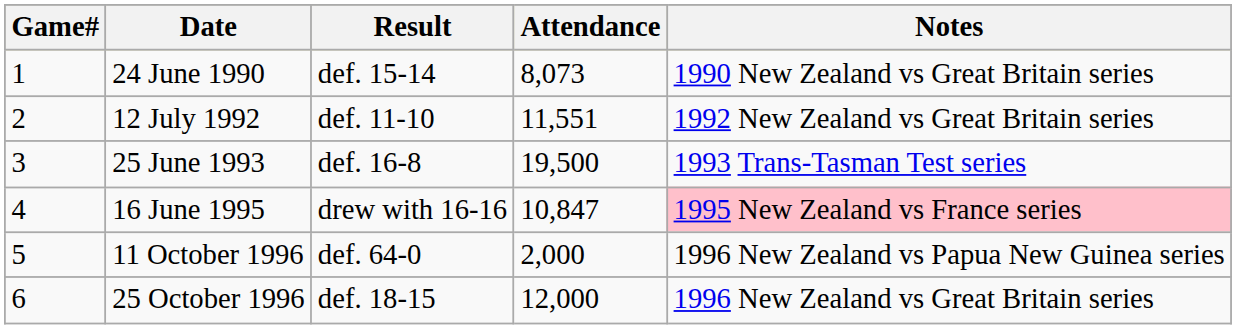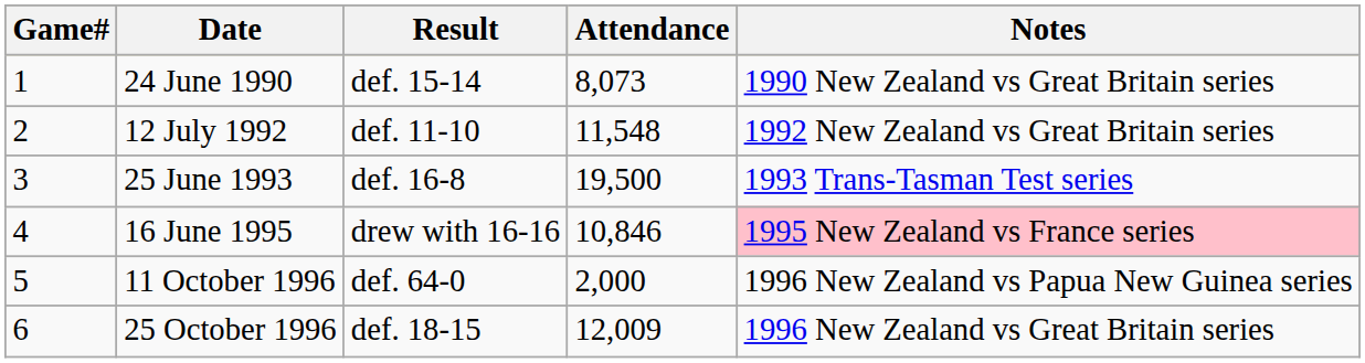12 July 1992 | Attendance: 11,551 -> 11,548
16 June 1995 | Attendance: 10,847 -> 10,846
25 October 1996 | Attendance: 12,000 -> 12,009
